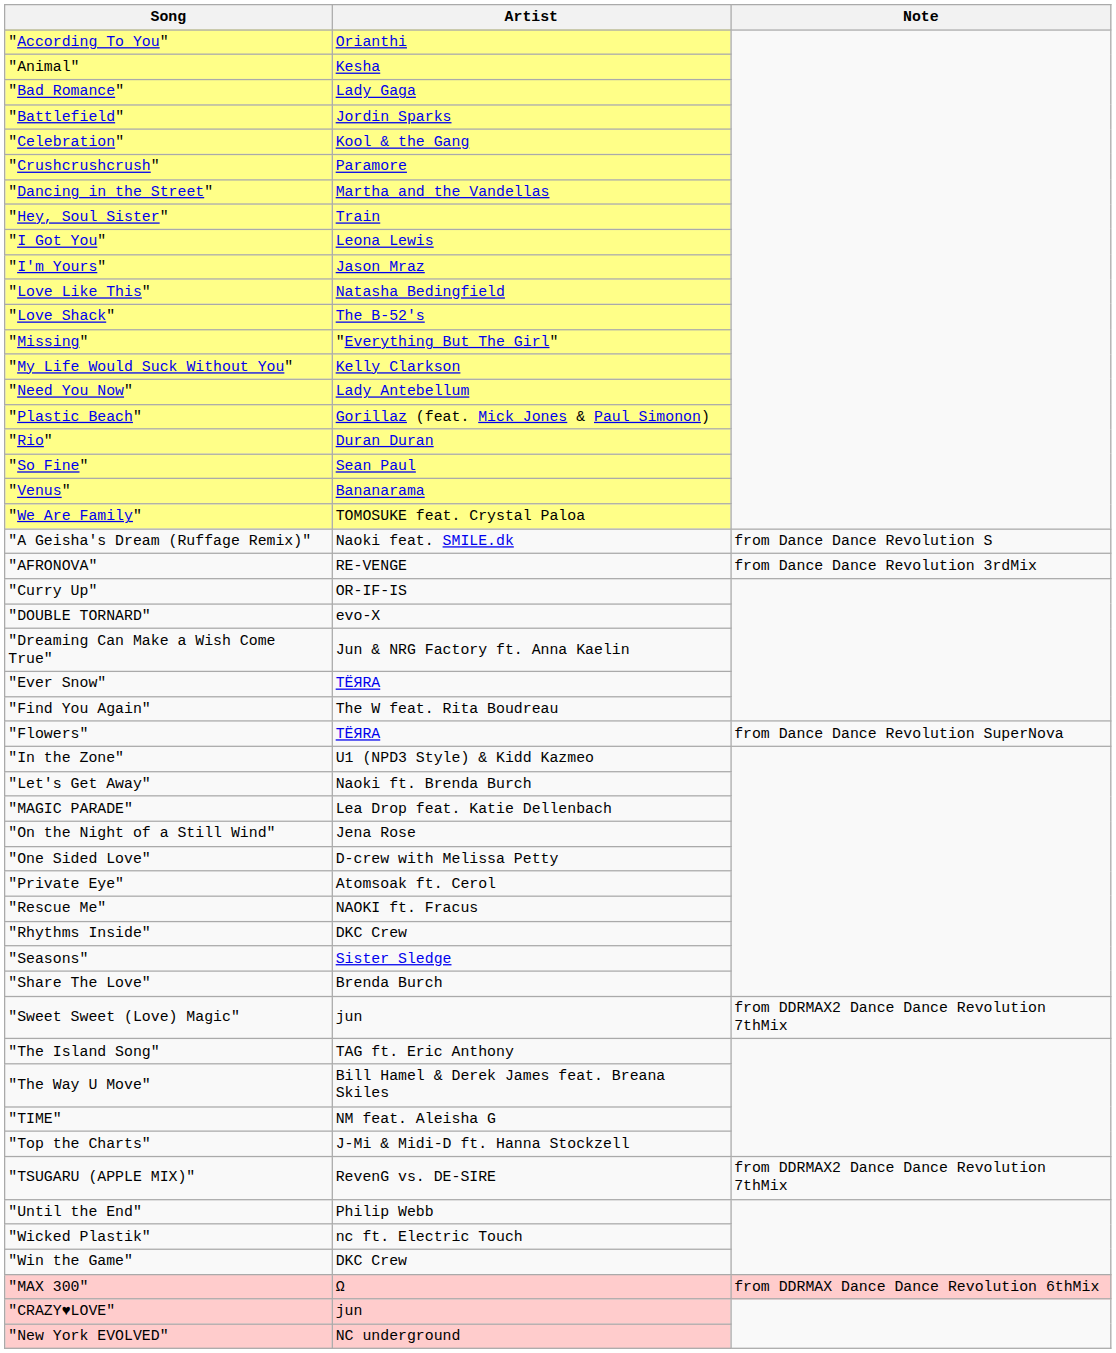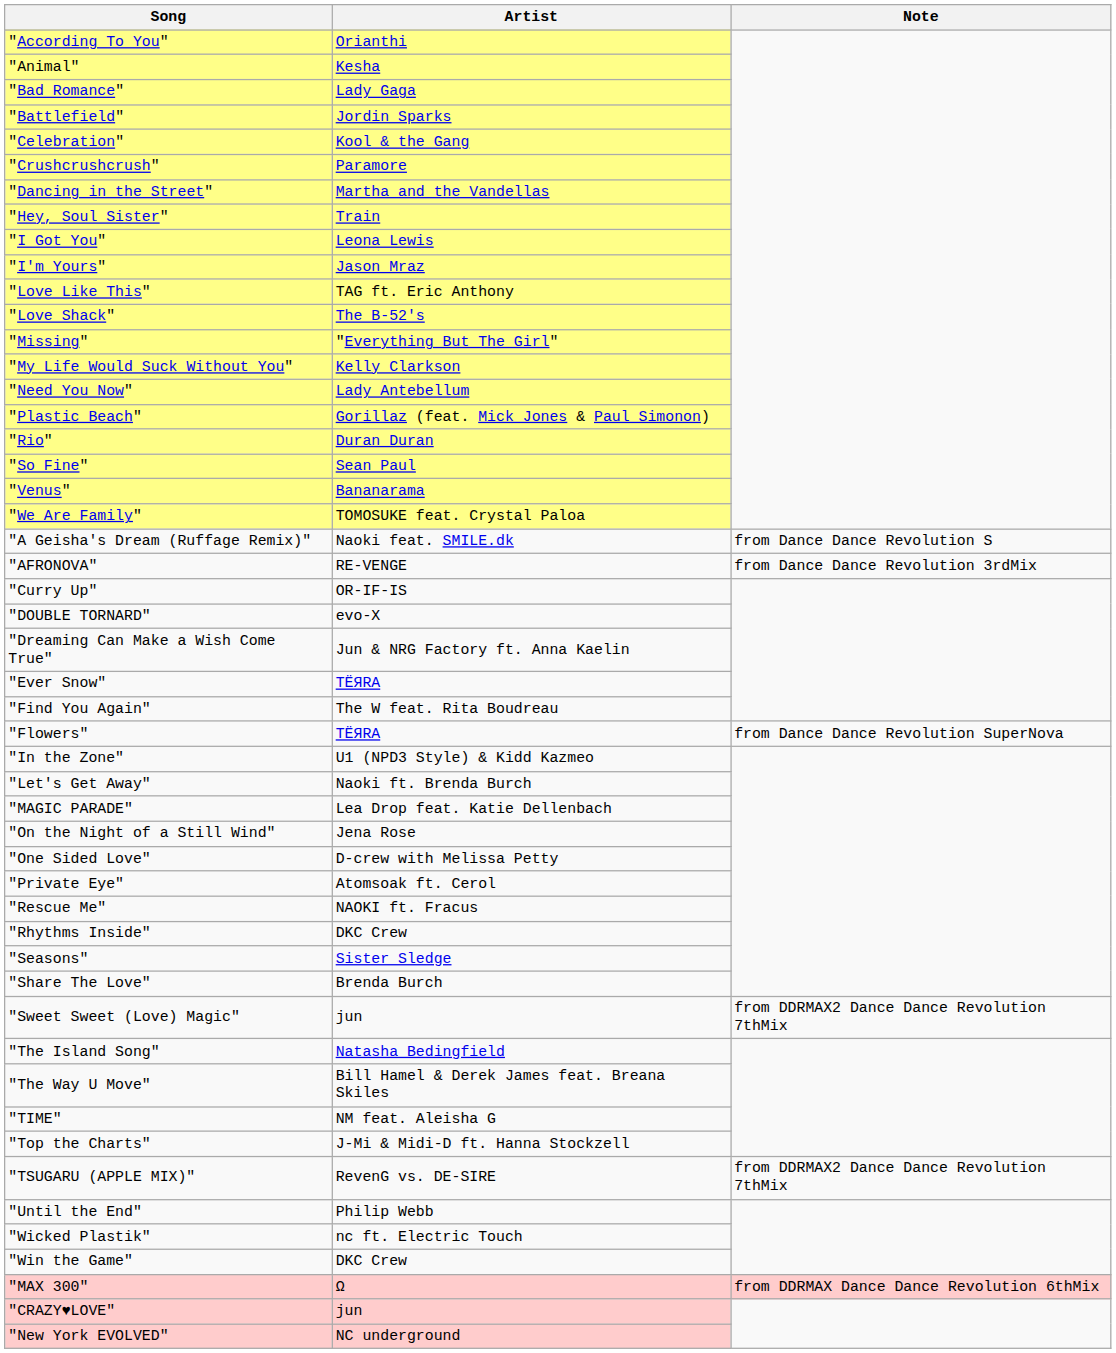"Love Like This" | Artist: Natasha Bedingfield -> TAG ft. Eric Anthony
"The Island Song" | Artist: TAG ft. Eric Anthony -> Natasha Bedingfield
